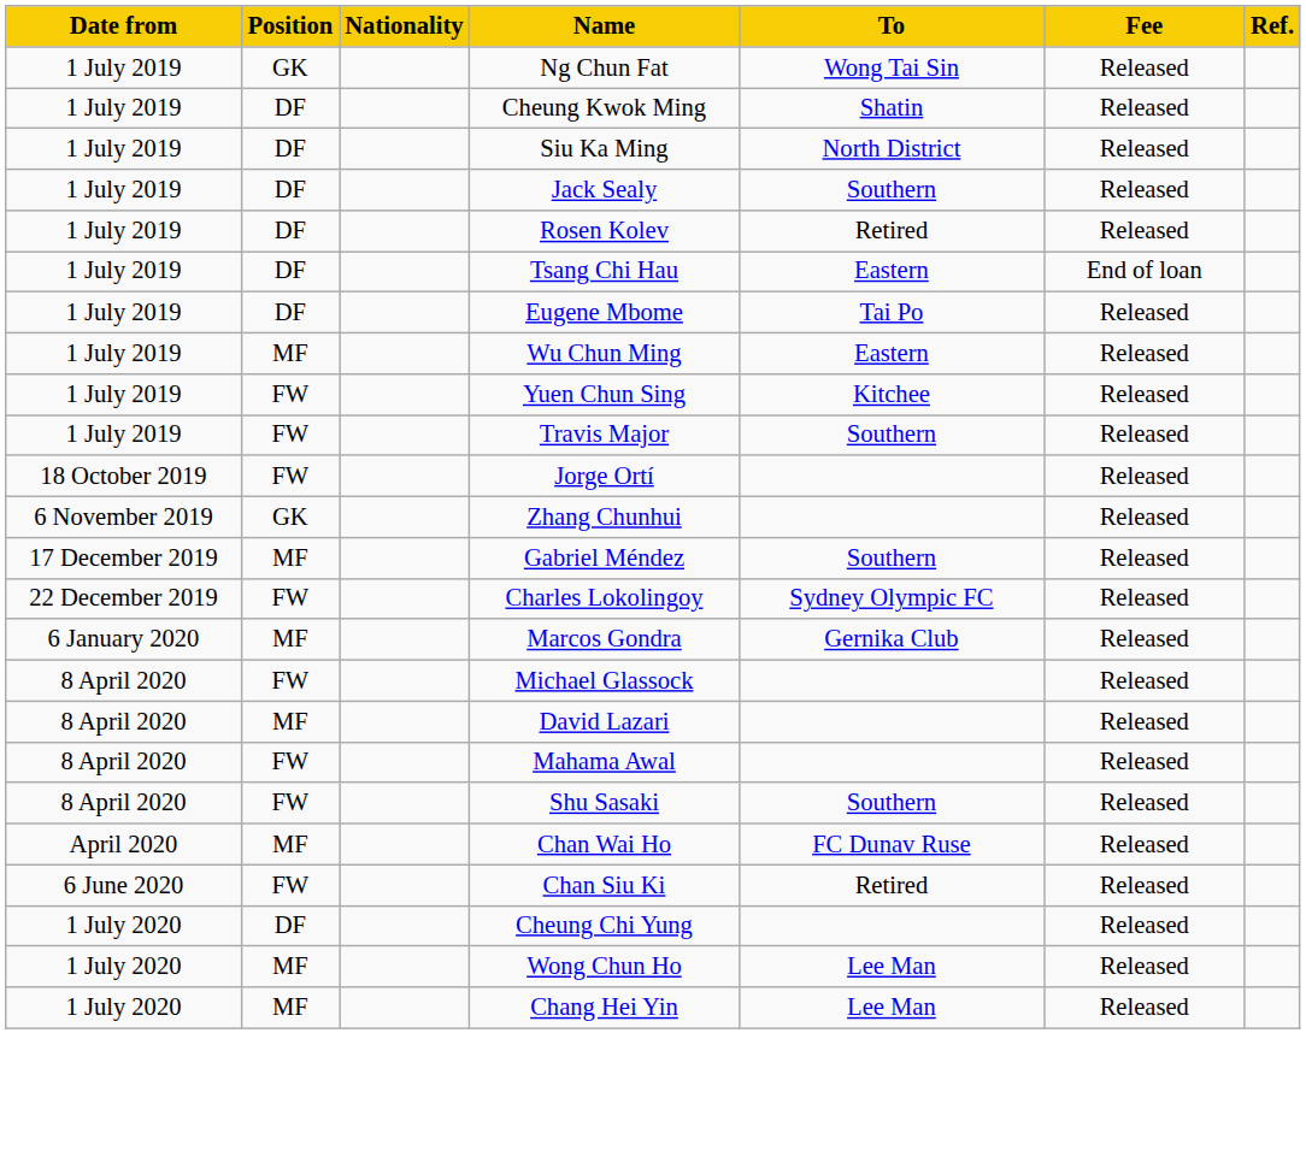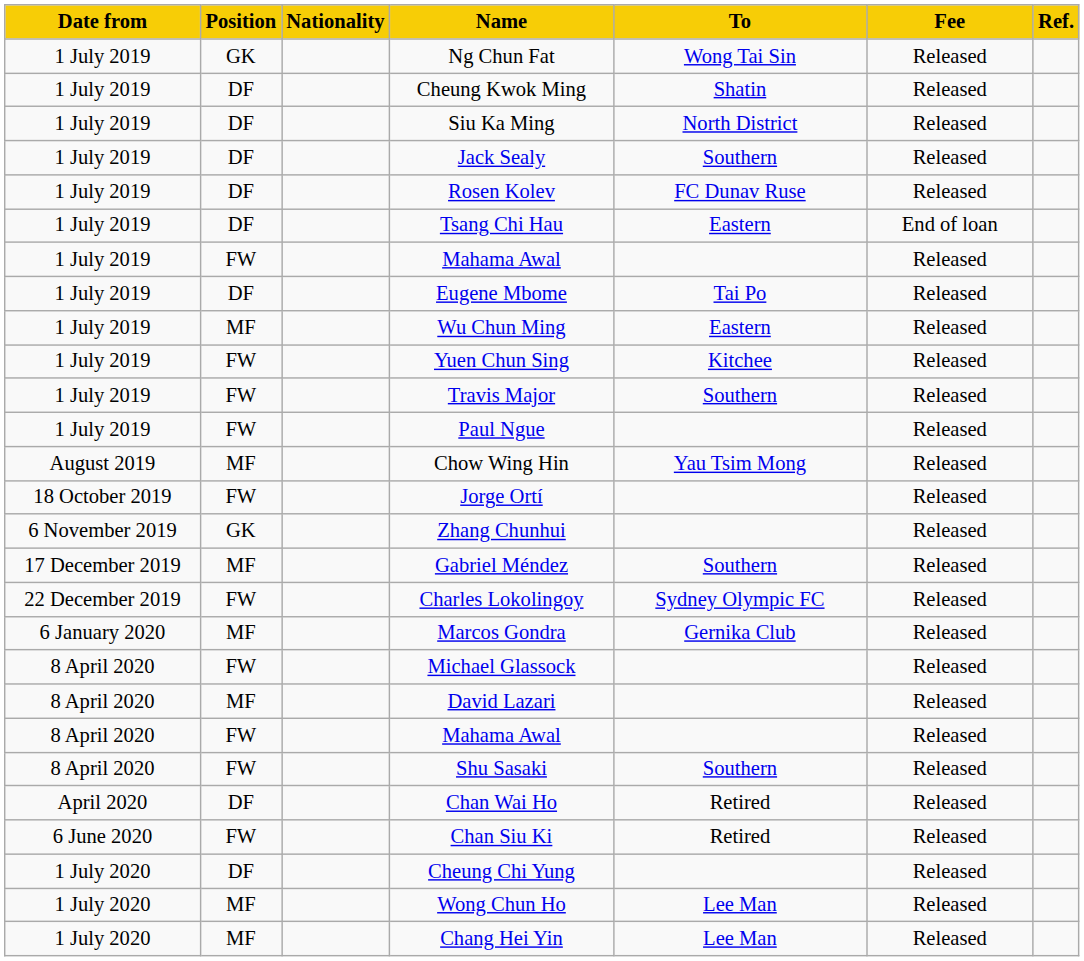Rosen Kolev | To: Retired -> FC Dunav Ruse
+ row: 1 July 2019 | FW | Mahama Awal | Released
+ row: 1 July 2019 | FW | Paul Ngue | Released
+ row: August 2019 | MF | Chow Wing Hin | Yau Tsim Mong | Released
Chan Wai Ho | Position: MF -> DF
Chan Wai Ho | To: FC Dunav Ruse -> Retired
